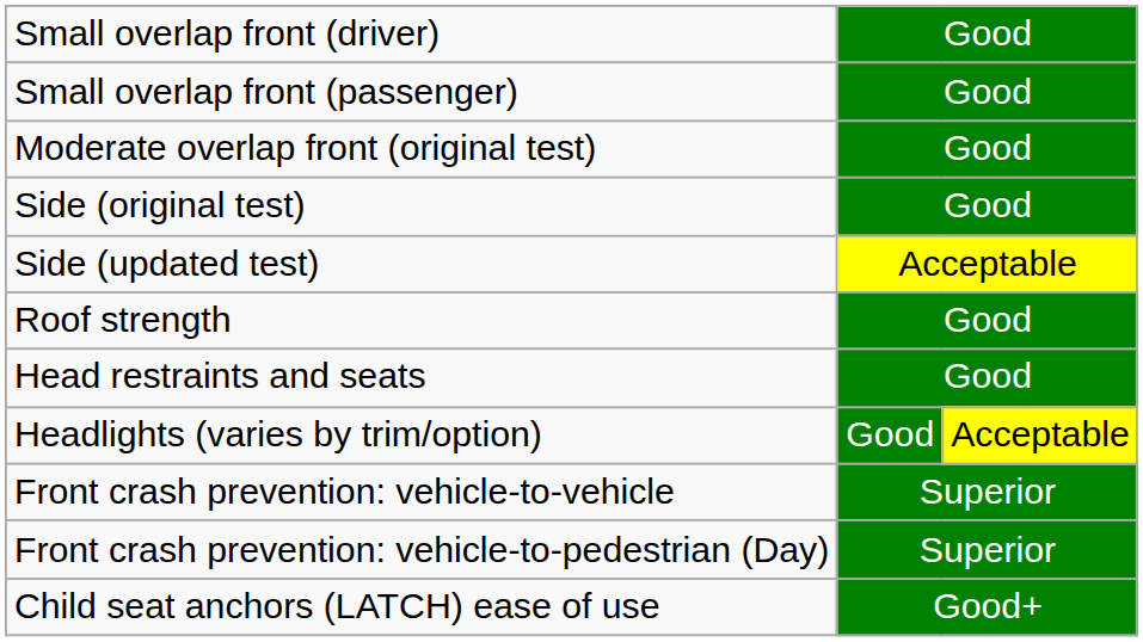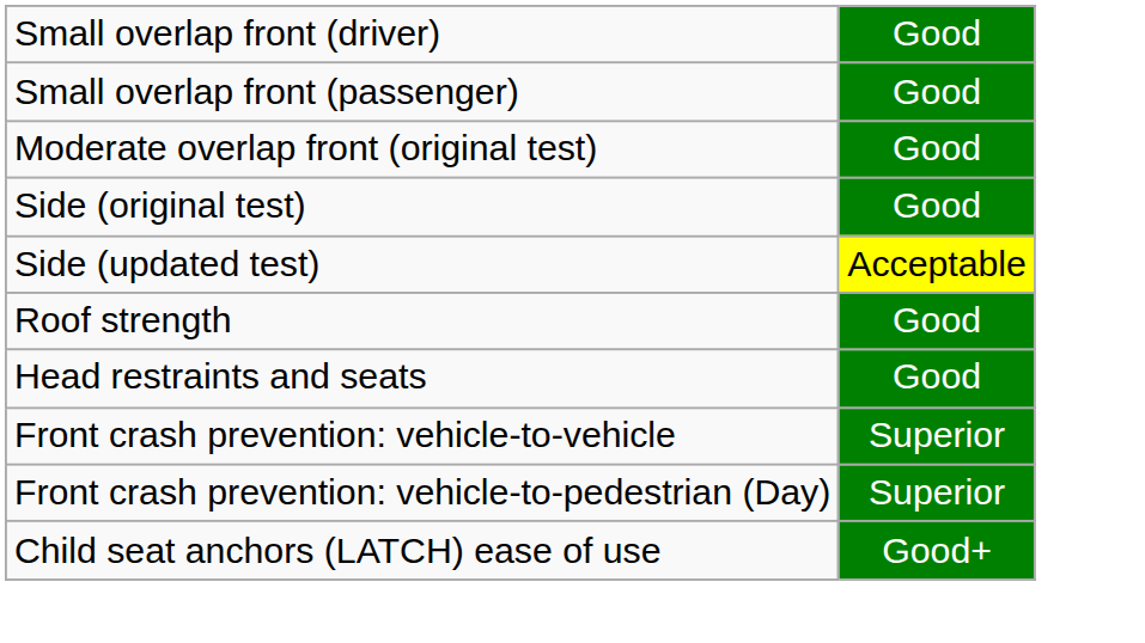- row: Headlights (varies by trim/option) | Good | Acceptable
